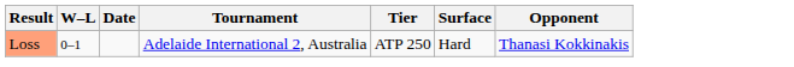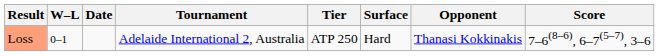+ column: Score | 7–6(8–6), 6–7(5–7), 3–6
